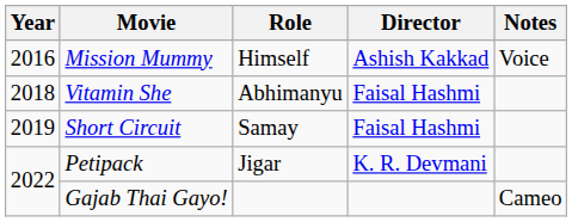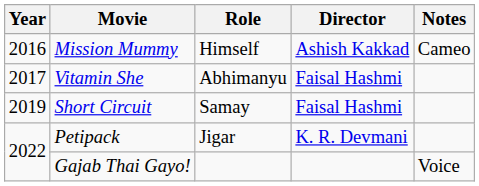Mission Mummy | Notes: Voice -> Cameo
Vitamin She | Year: 2018 -> 2017
Gajab Thai Gayo! | Notes: Cameo -> Voice
